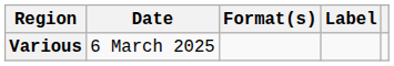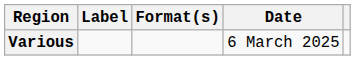columns swapped: Date <-> Label
